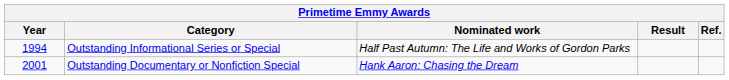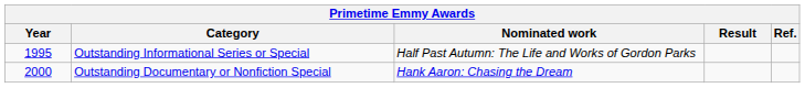Outstanding Informational Series or Special | Year: 1994 -> 1995
Outstanding Documentary or Nonfiction Special | Year: 2001 -> 2000
